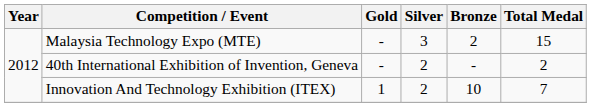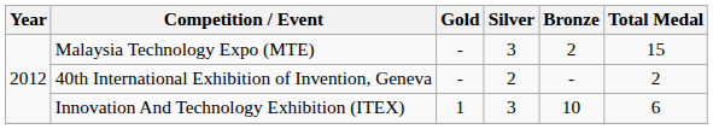Innovation And Technology Exhibition (ITEX) | Silver: 2 -> 3
Innovation And Technology Exhibition (ITEX) | Total Medal: 7 -> 6
